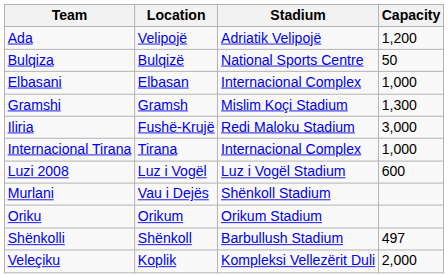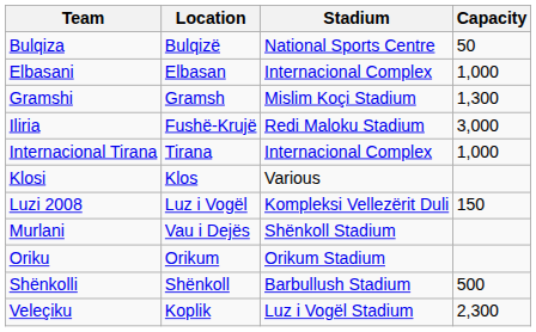- row: Ada | Velipojë | Adriatik Velipojë | 1,200
+ row: Klosi | Klos | Various
Luzi 2008 | Stadium: Luz i Vogël Stadium -> Kompleksi Vellezërit Duli
Luzi 2008 | Capacity: 600 -> 150
Shënkolli | Capacity: 497 -> 500
Veleçiku | Stadium: Kompleksi Vellezërit Duli -> Luz i Vogël Stadium
Veleçiku | Capacity: 2,000 -> 2,300
